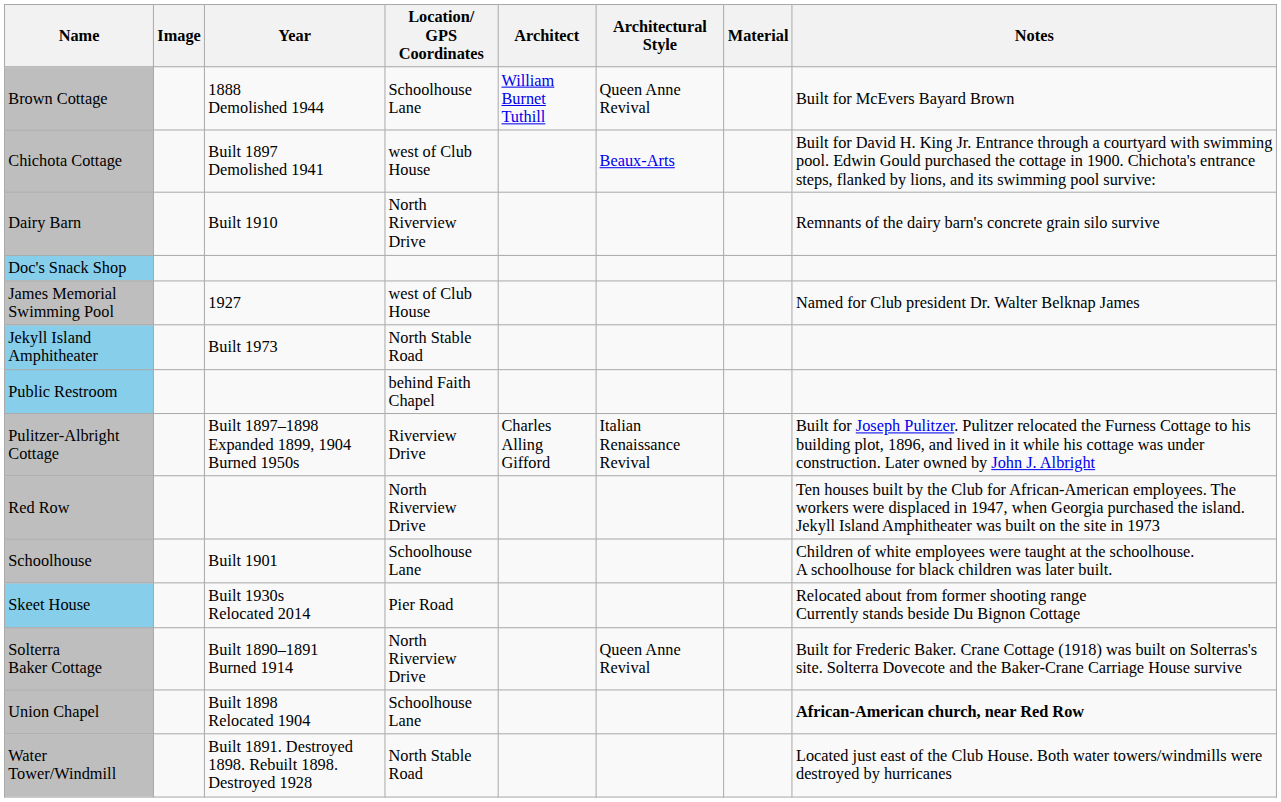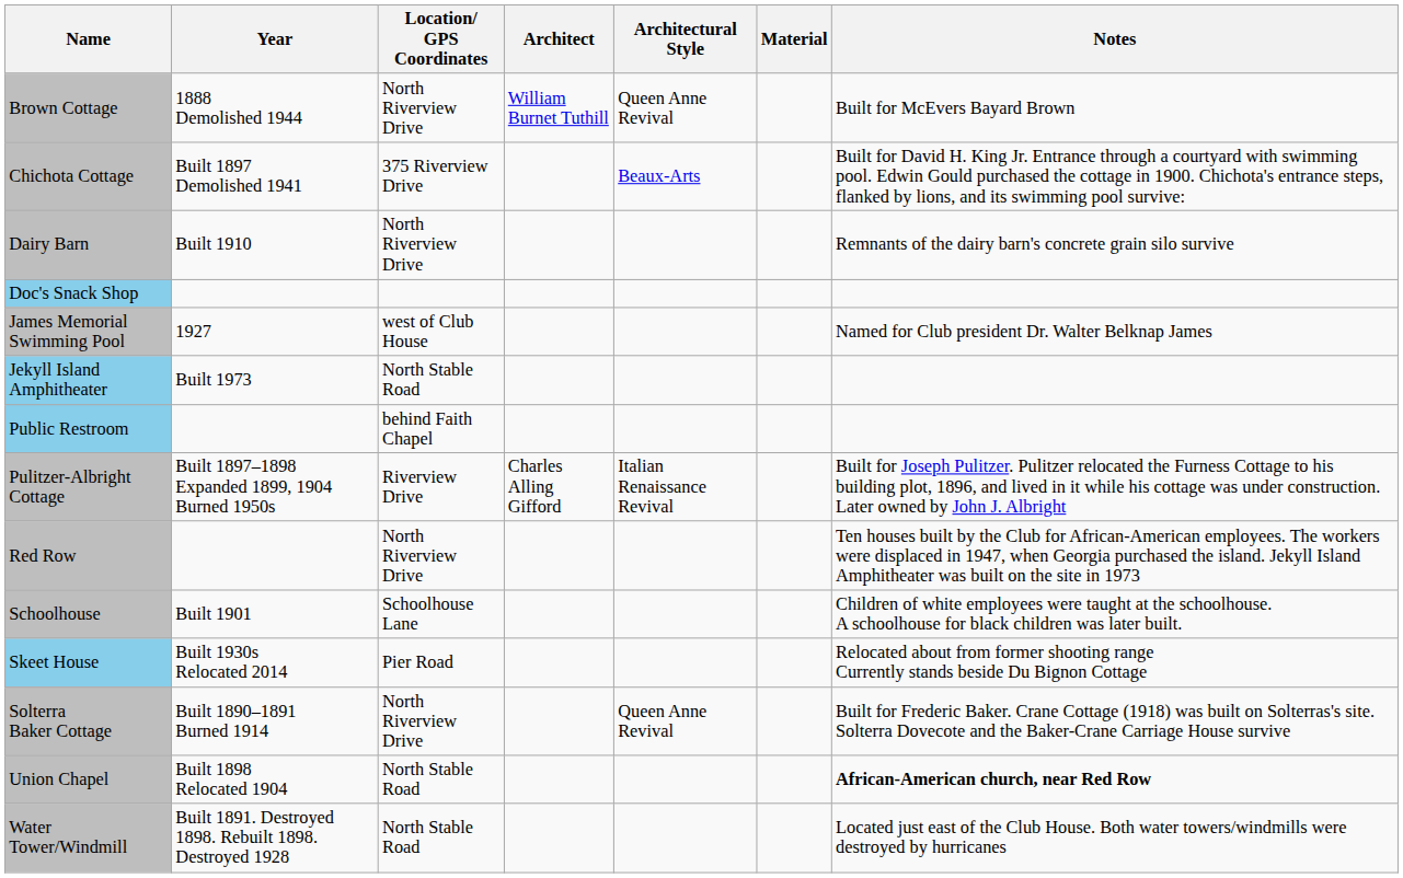- column: Image
Brown Cottage | Location/ GPS Coordinates: Schoolhouse Lane -> North Riverview Drive
Chichota Cottage | Location/ GPS Coordinates: west of Club House -> 375 Riverview Drive
Union Chapel | Location/ GPS Coordinates: Schoolhouse Lane -> North Stable Road
